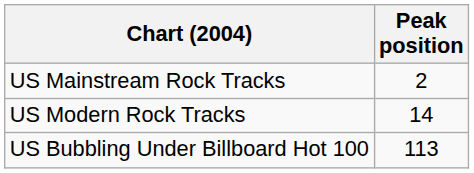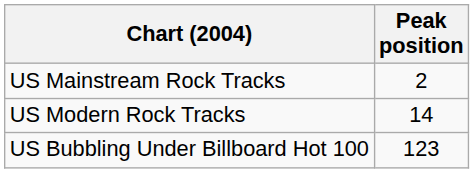US Bubbling Under Billboard Hot 100 | Peak position: 113 -> 123
